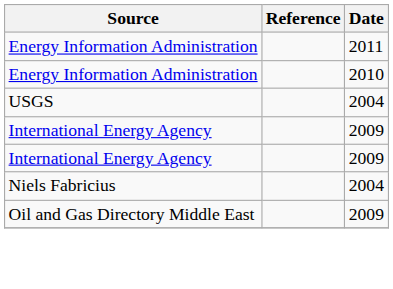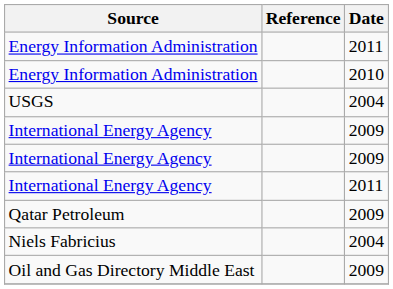+ row: International Energy Agency | 2011
+ row: Qatar Petroleum | 2009
